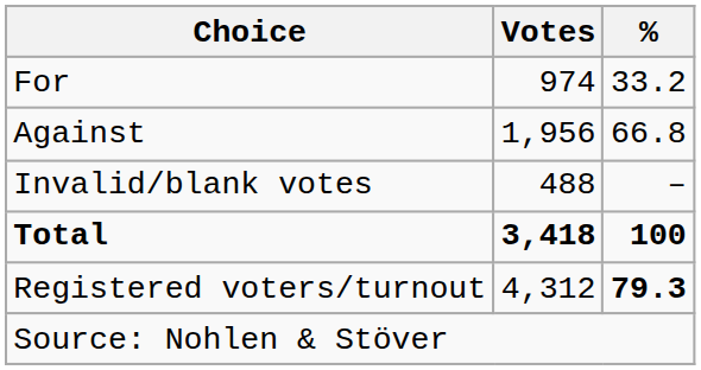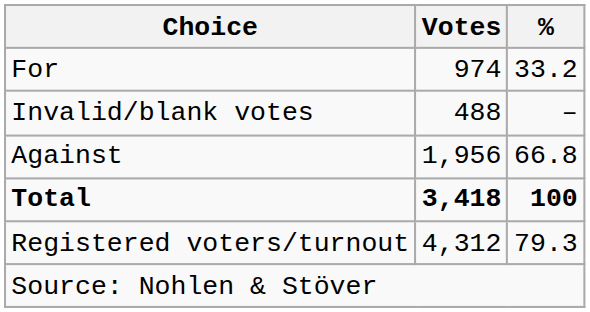rows swapped: Against <-> Invalid/blank votes
Registered voters/turnout | %: bold -> normal
